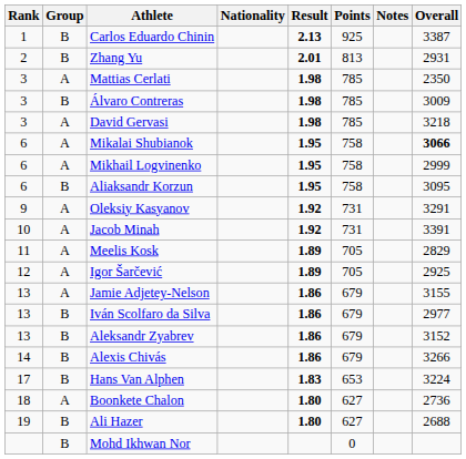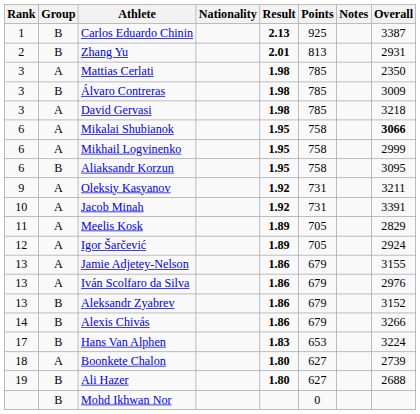Oleksiy Kasyanov | Overall: 3291 -> 3211
Igor Šarčević | Overall: 2925 -> 2924
Iván Scolfaro da Silva | Group: B -> A
Iván Scolfaro da Silva | Overall: 2977 -> 2976
Boonkete Chalon | Overall: 2736 -> 2739
